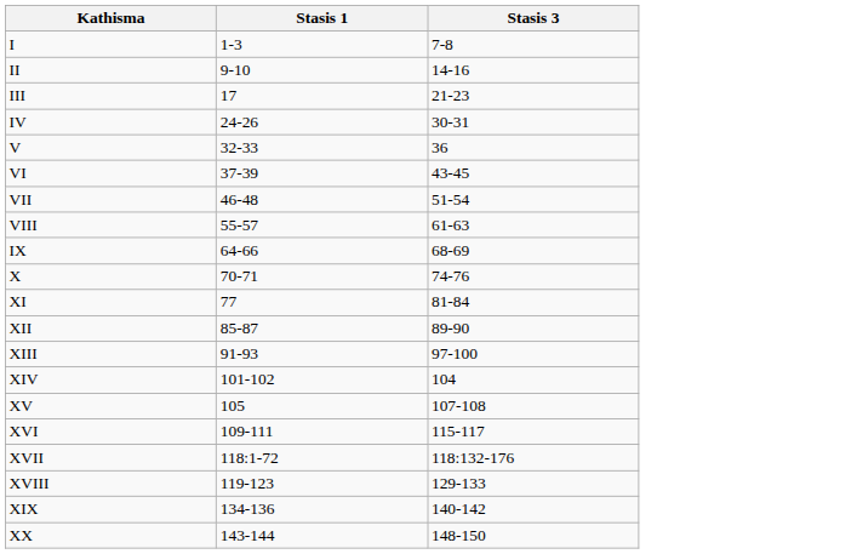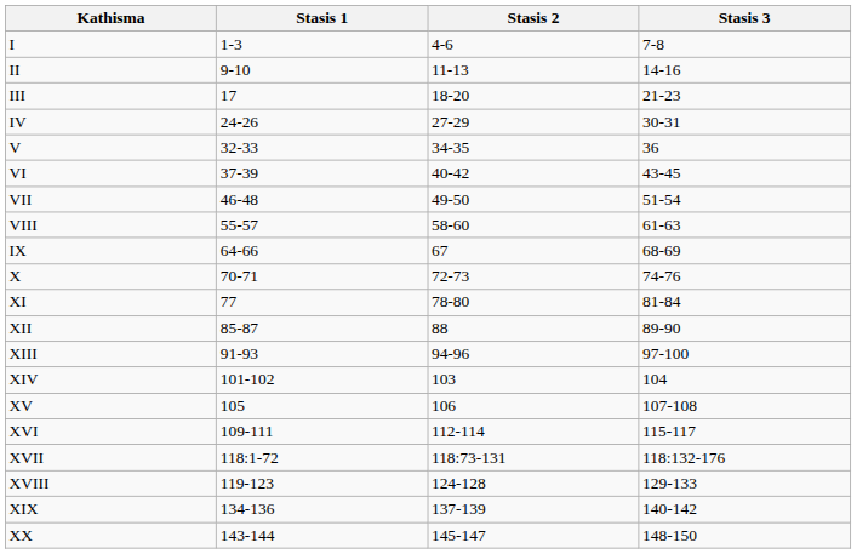+ column: Stasis 2 | 4-6 | 11-13 | 18-20 | 27-29 | 34-35 | 40-42 | 49-50 | 58-60 | 67 | 72-73 | 78-80 | 88 | 94-96 | 103 | 106 | 112-114 | 118:73-131 | 124-128 | 137-139 | 145-147
